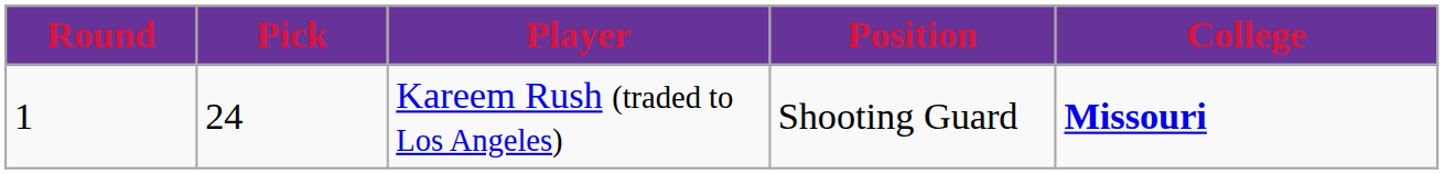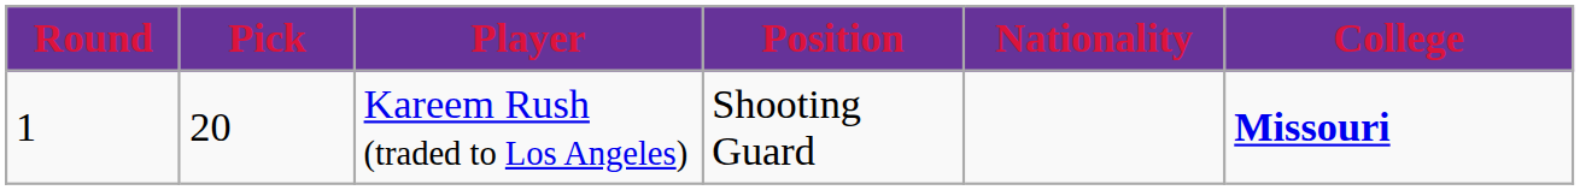+ column: Nationality
Kareem Rush (traded to Los Angeles) | Pick: 24 -> 20
